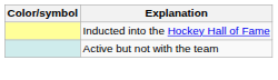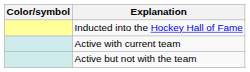+ row: Active with current team
